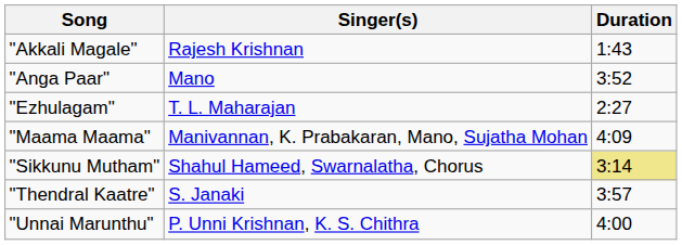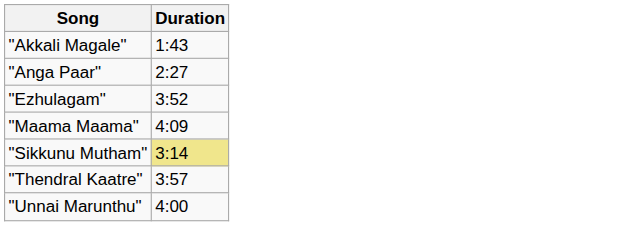- column: Singer(s) | Rajesh Krishnan | Mano | T. L. Maharajan | Manivannan, K. Prabakaran, Mano, Sujatha Mohan | Shahul Hameed, Swarnalatha, Chorus | S. Janaki | P. Unni Krishnan, K. S. Chithra
"Anga Paar" | Duration: 3:52 -> 2:27
"Ezhulagam" | Duration: 2:27 -> 3:52
